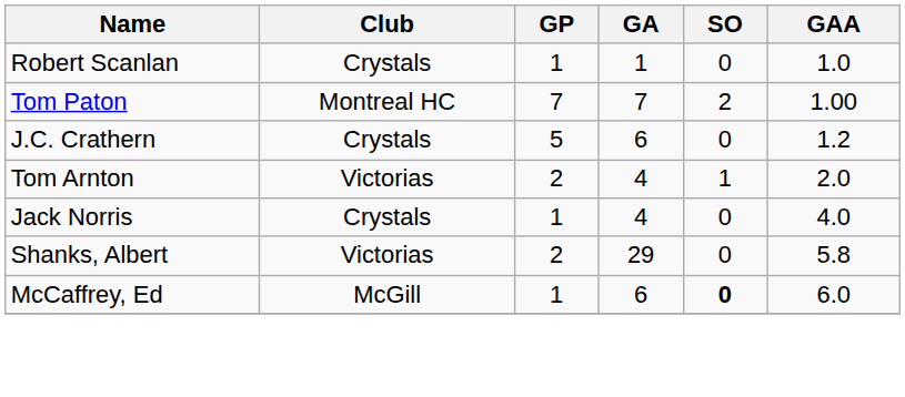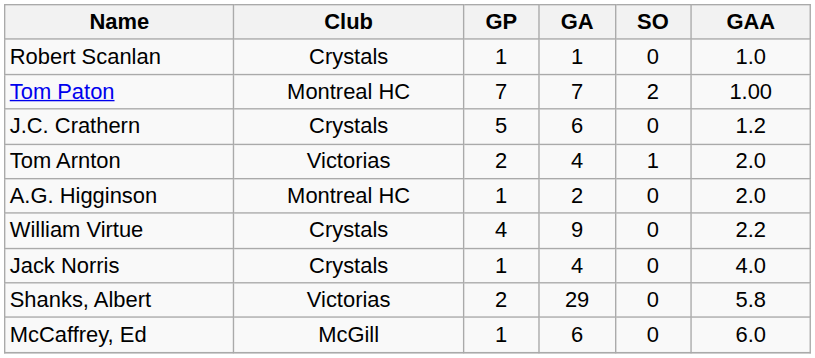+ row: A.G. Higginson | Montreal HC | 1 | 2 | 0 | 2.0
+ row: William Virtue | Crystals | 4 | 9 | 0 | 2.2
McCaffrey, Ed | SO: bold -> normal
